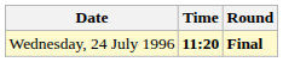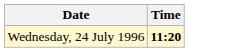- column: Round | Final
